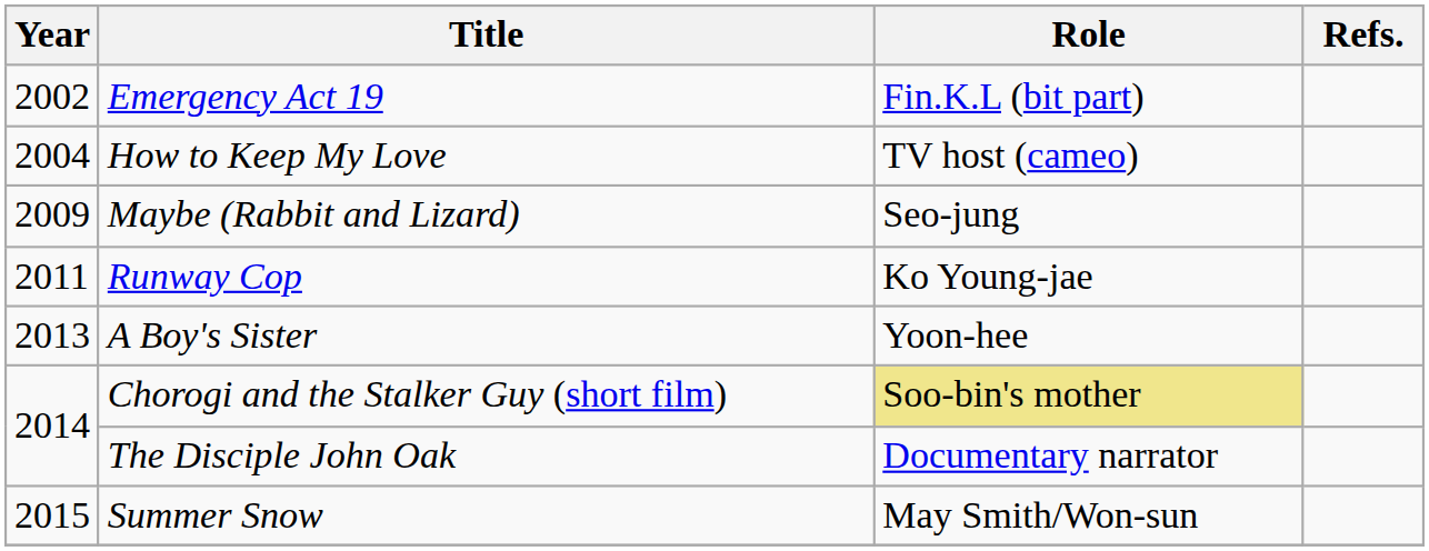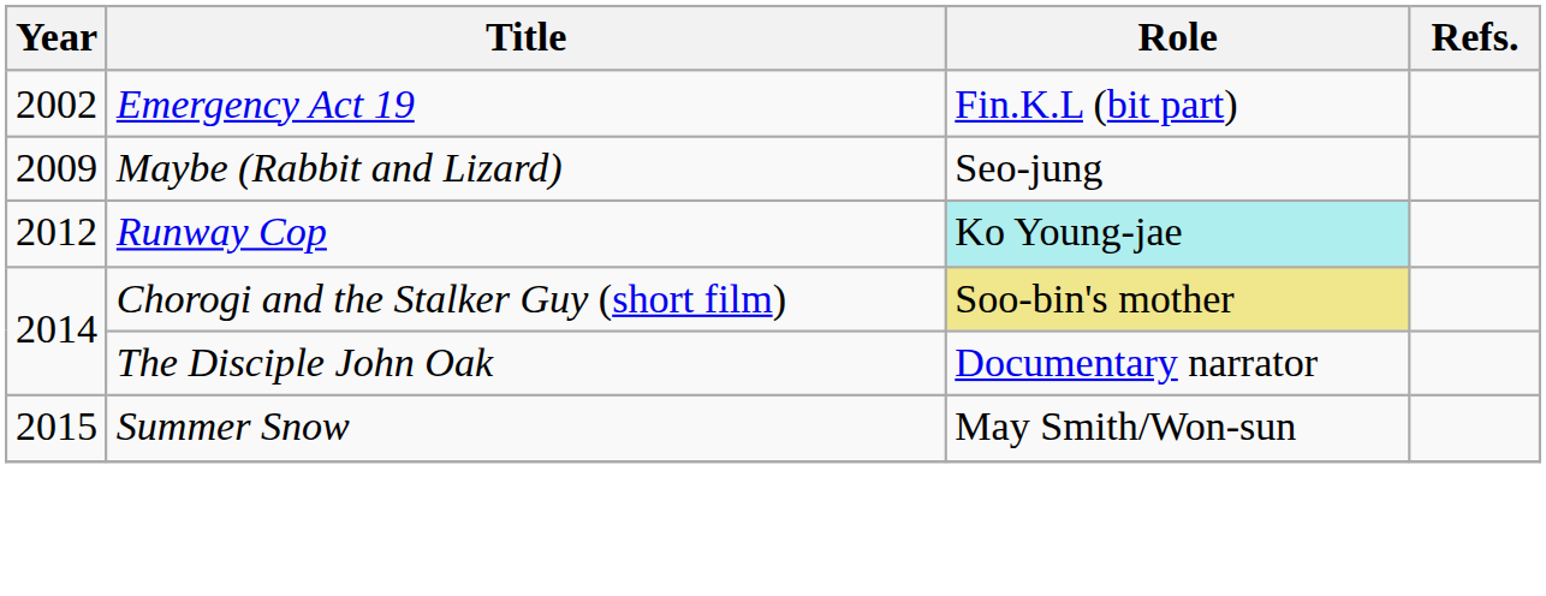- row: 2004 | How to Keep My Love | TV host (cameo)
Runway Cop | Year: 2011 -> 2012
Runway Cop | Role: no background -> paleturquoise background
- row: 2013 | A Boy's Sister | Yoon-hee
